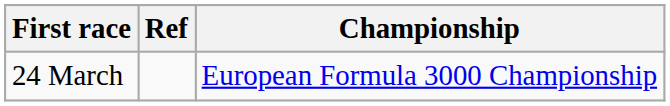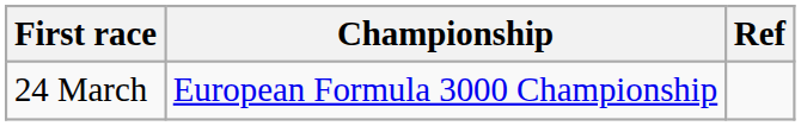columns swapped: Championship <-> Ref
